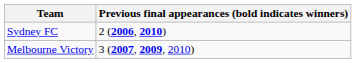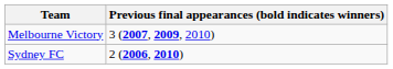rows swapped: Melbourne Victory <-> Sydney FC
